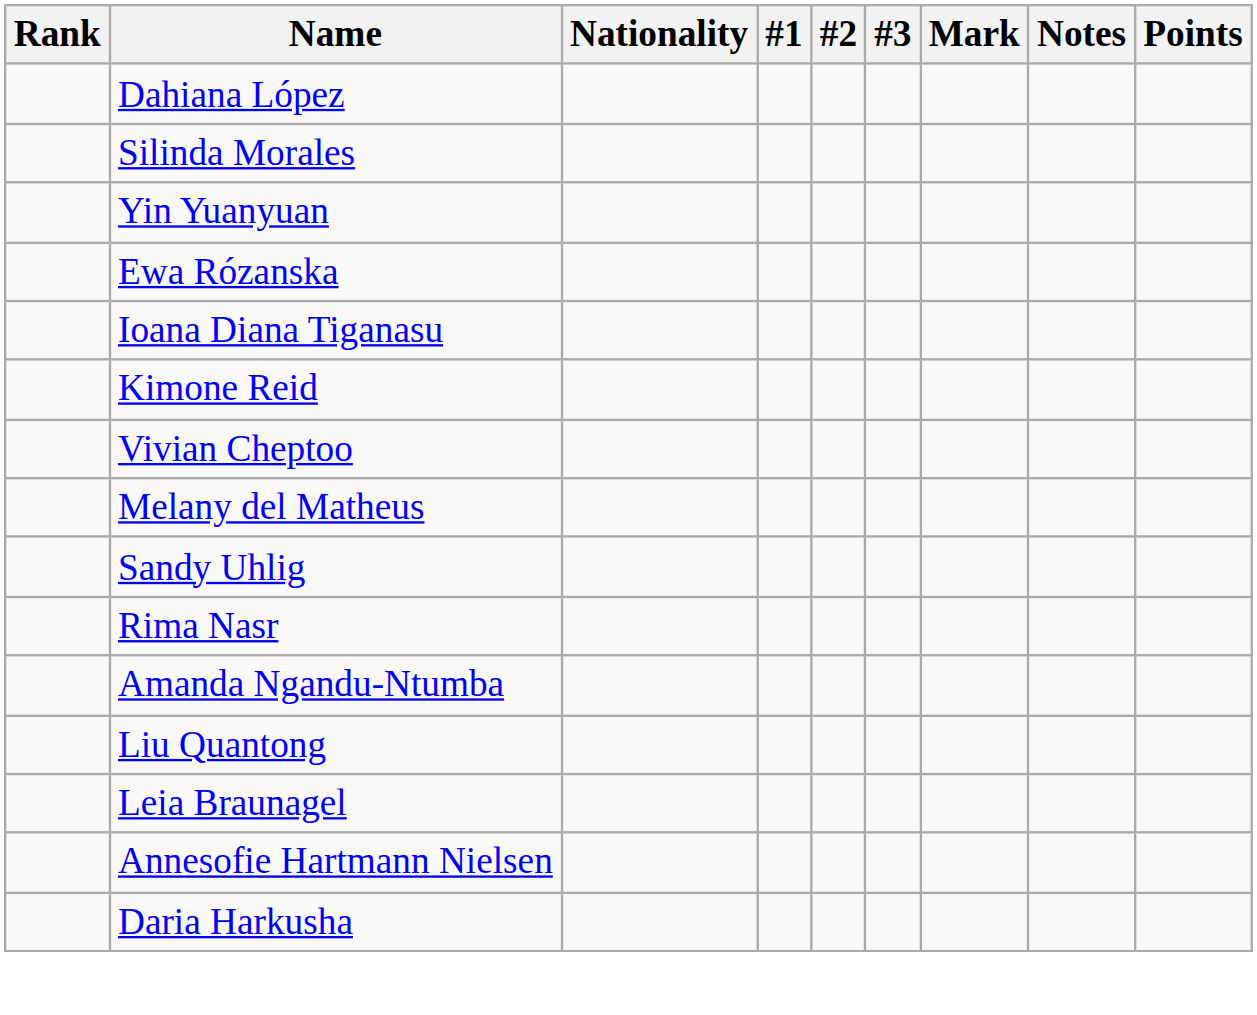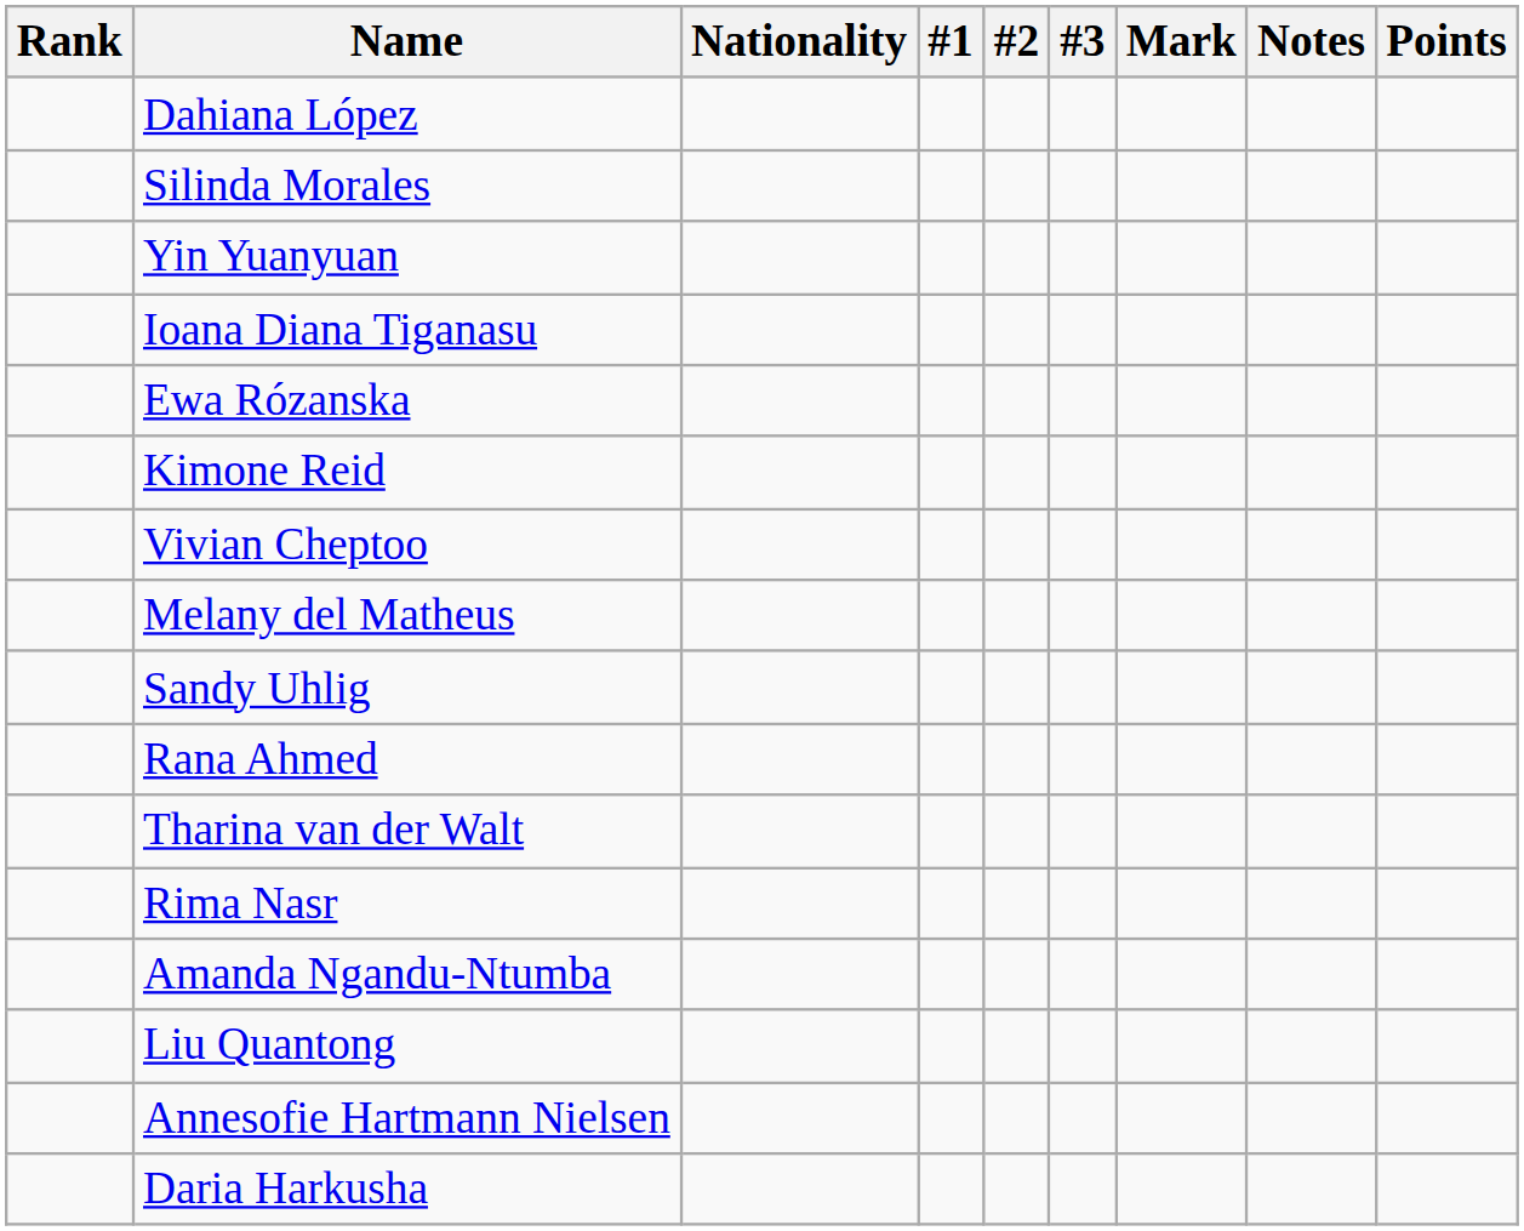rows swapped: Ewa Rózanska <-> Ioana Diana Tiganasu
+ row: Rana Ahmed
+ row: Tharina van der Walt
- row: Leia Braunagel
